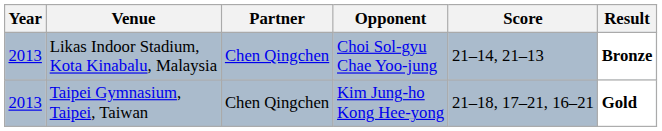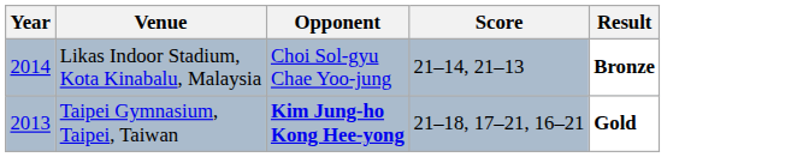- column: Partner | Chen Qingchen | Chen Qingchen
Likas Indoor Stadium, Kota Kinabalu, Malaysia | Year: 2013 -> 2014
Taipei Gymnasium, Taipei, Taiwan | Opponent: normal -> bold
